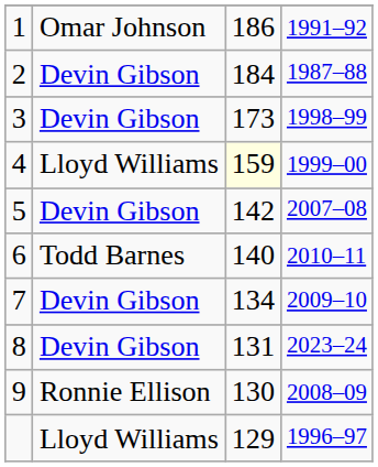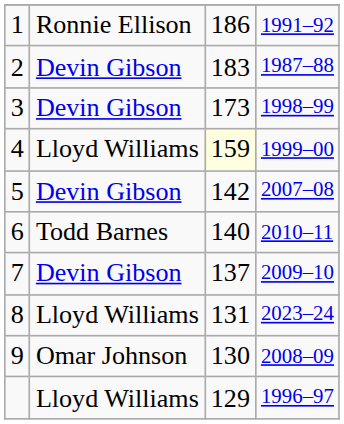1 | column 2: Omar Johnson -> Ronnie Ellison
2 | column 3: 184 -> 183
7 | column 3: 134 -> 137
8 | column 2: Devin Gibson -> Lloyd Williams
9 | column 2: Ronnie Ellison -> Omar Johnson
